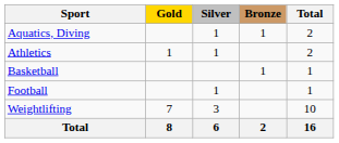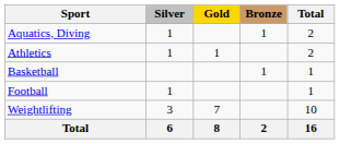columns swapped: Gold <-> Silver
